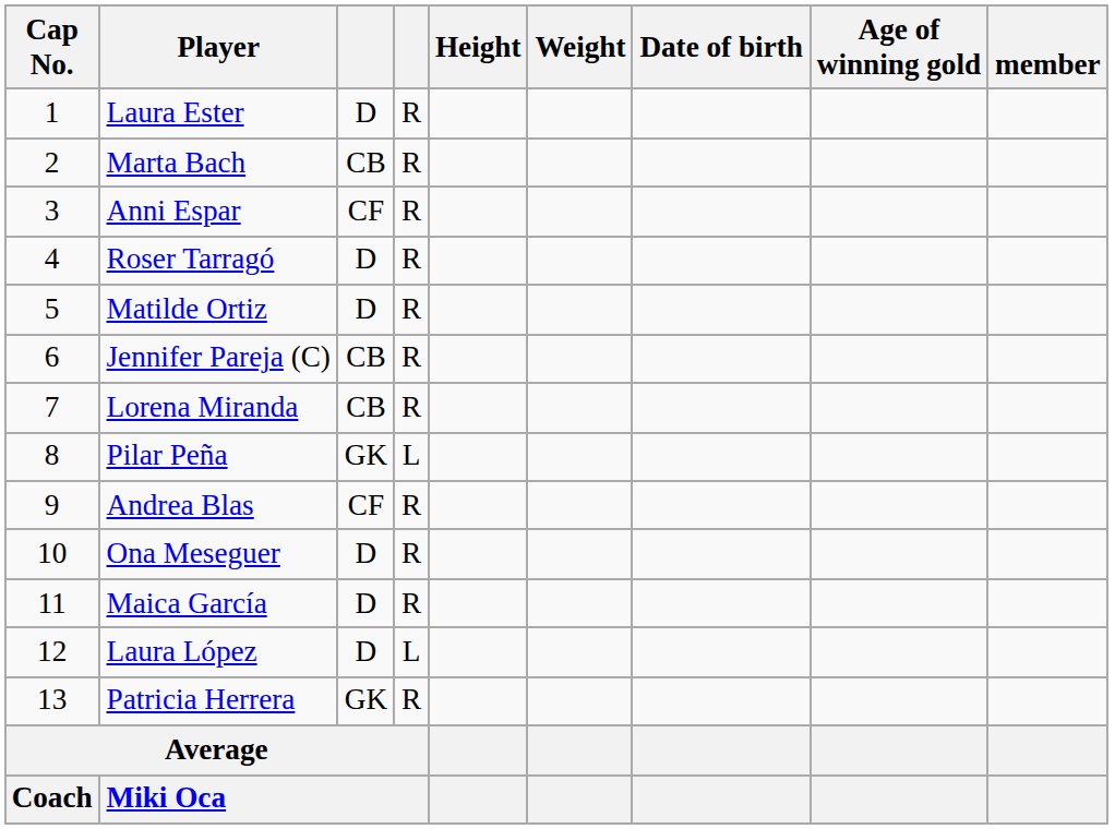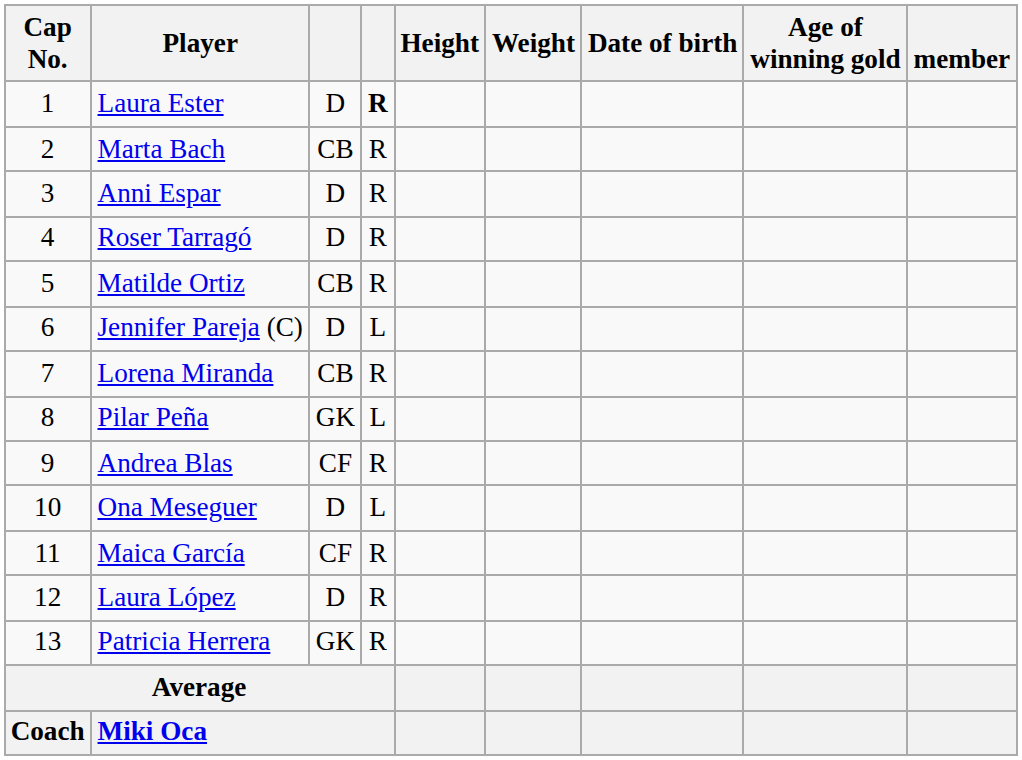Laura Ester | column 4: normal -> bold
Anni Espar | column 3: CF -> D
Matilde Ortiz | column 3: D -> CB
Jennifer Pareja (C) | column 3: CB -> D
Jennifer Pareja (C) | column 4: R -> L
Ona Meseguer | column 4: R -> L
Maica García | column 3: D -> CF
Laura López | column 4: L -> R
